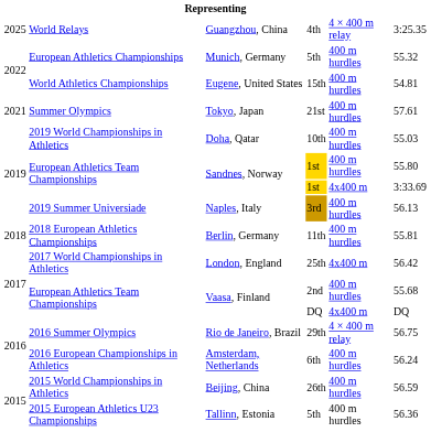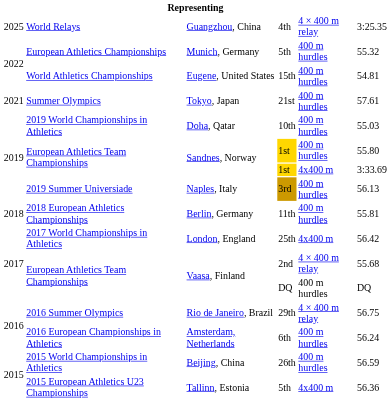Vaasa, Finland / 2nd | column 5: 400 m hurdles -> 4 × 400 m relay
Vaasa, Finland / DQ | column 5: 4x400 m -> 400 m hurdles
Tallinn, Estonia | column 5: 400 m hurdles -> 4x400 m
